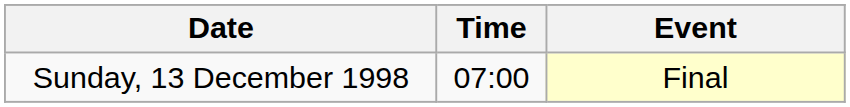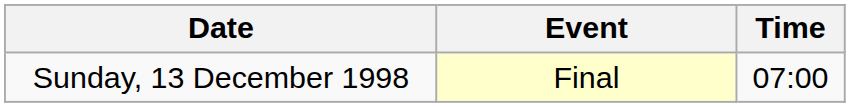columns swapped: Time <-> Event
